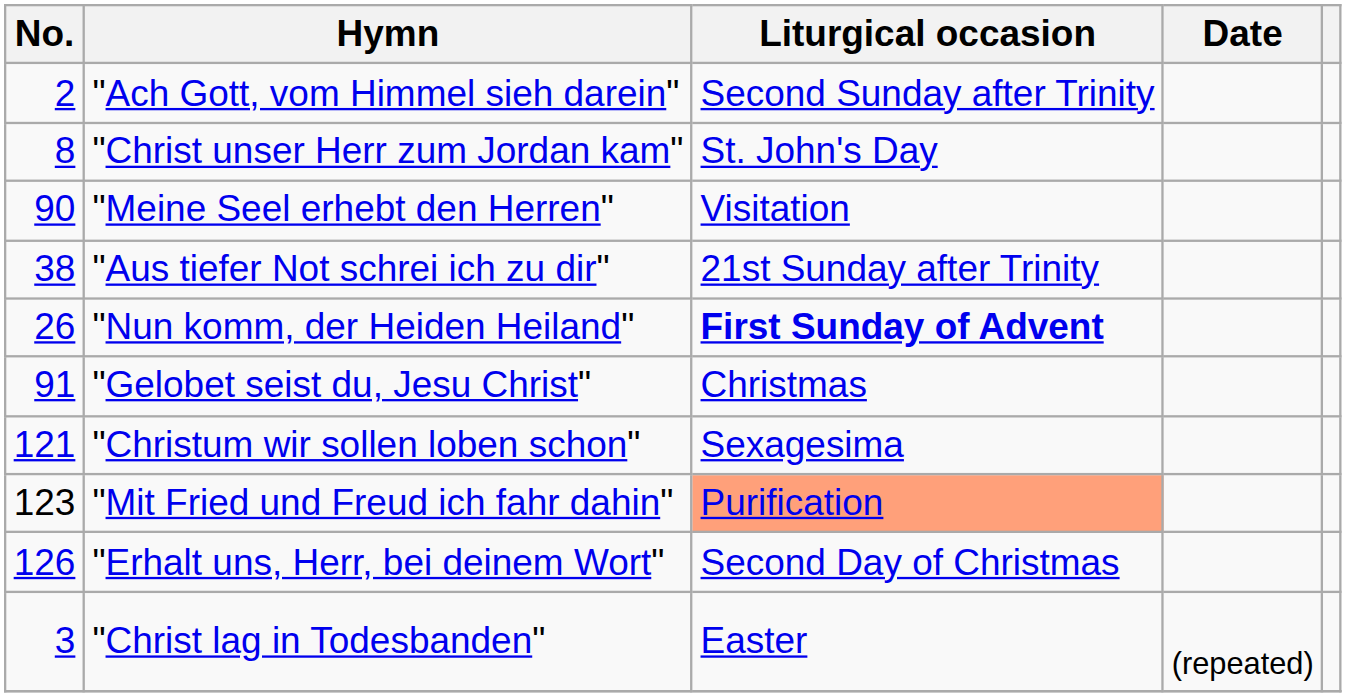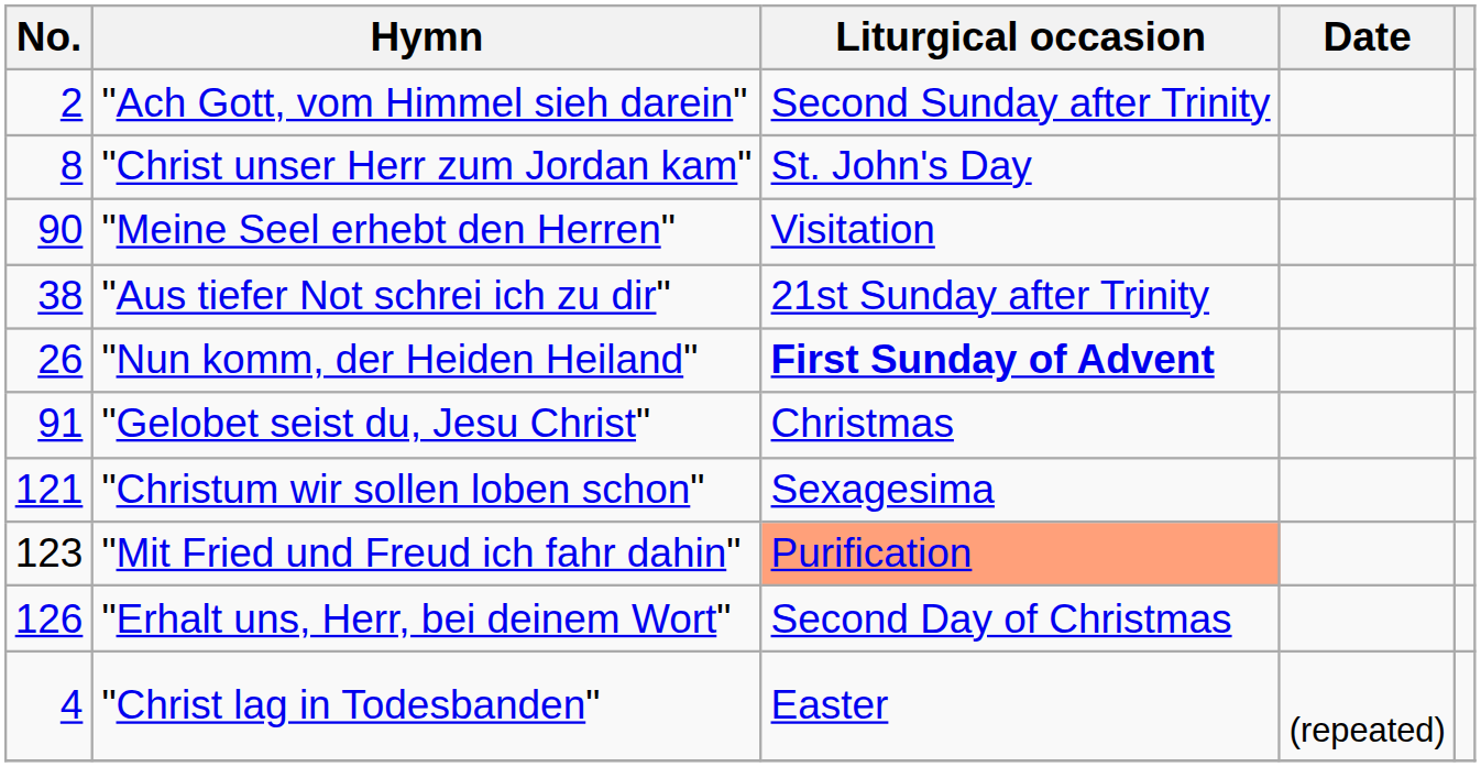"Christ lag in Todesbanden" | No.: 3 -> 4
